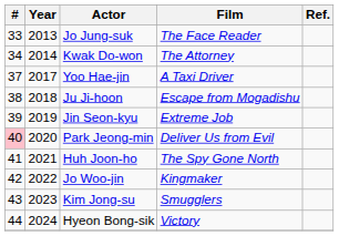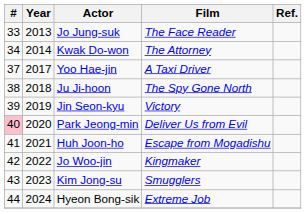Ju Ji-hoon | Film: Escape from Mogadishu -> The Spy Gone North
Jin Seon-kyu | Film: Extreme Job -> Victory
Huh Joon-ho | Film: The Spy Gone North -> Escape from Mogadishu
Hyeon Bong-sik | Film: Victory -> Extreme Job
